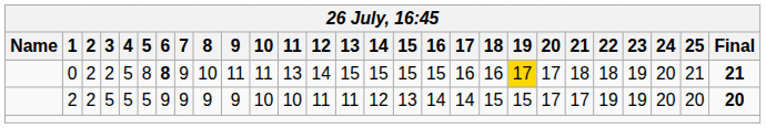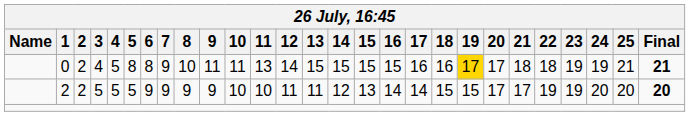0 | 3: 2 -> 4
0 | 6: bold -> normal
0 | 24: 20 -> 19
